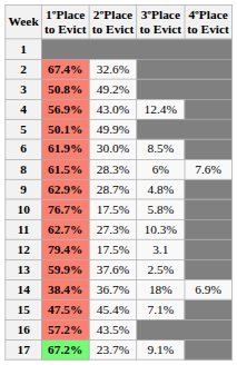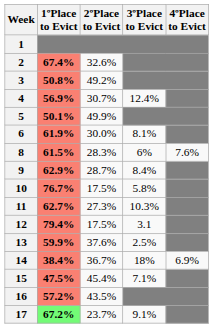4 | 2ºPlace to Evict: 43.0% -> 30.7%
6 | 3ºPlace to Evict: 8.5% -> 8.1%
9 | 3ºPlace to Evict: 4.8% -> 8.4%
